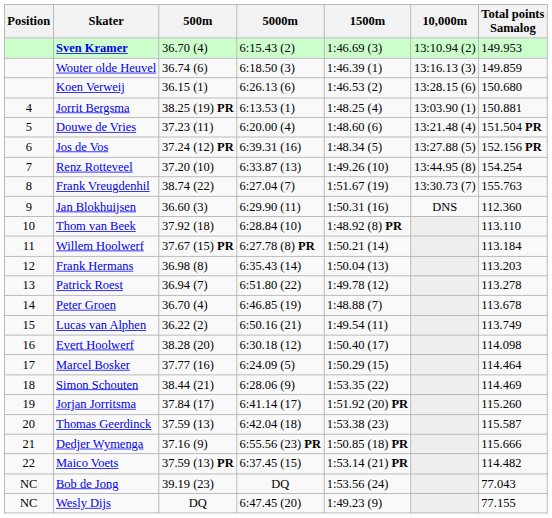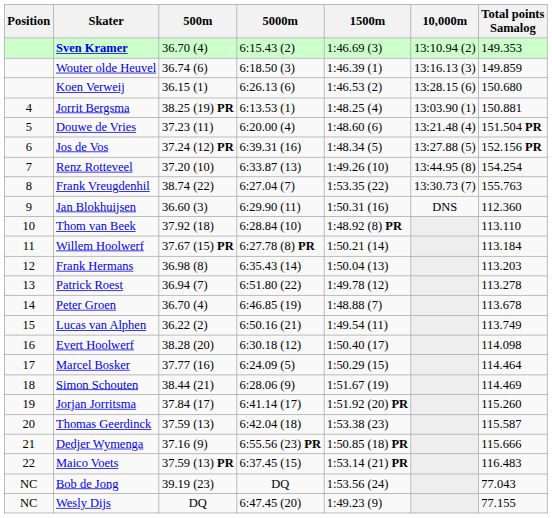Sven Kramer | Total points Samalog: 149.953 -> 149.353
Frank Vreugdenhil | 1500m: 1:51.67 (19) -> 1:53.35 (22)
Simon Schouten | 1500m: 1:53.35 (22) -> 1:51.67 (19)
Maico Voets | Total points Samalog: 114.482 -> 116.483
